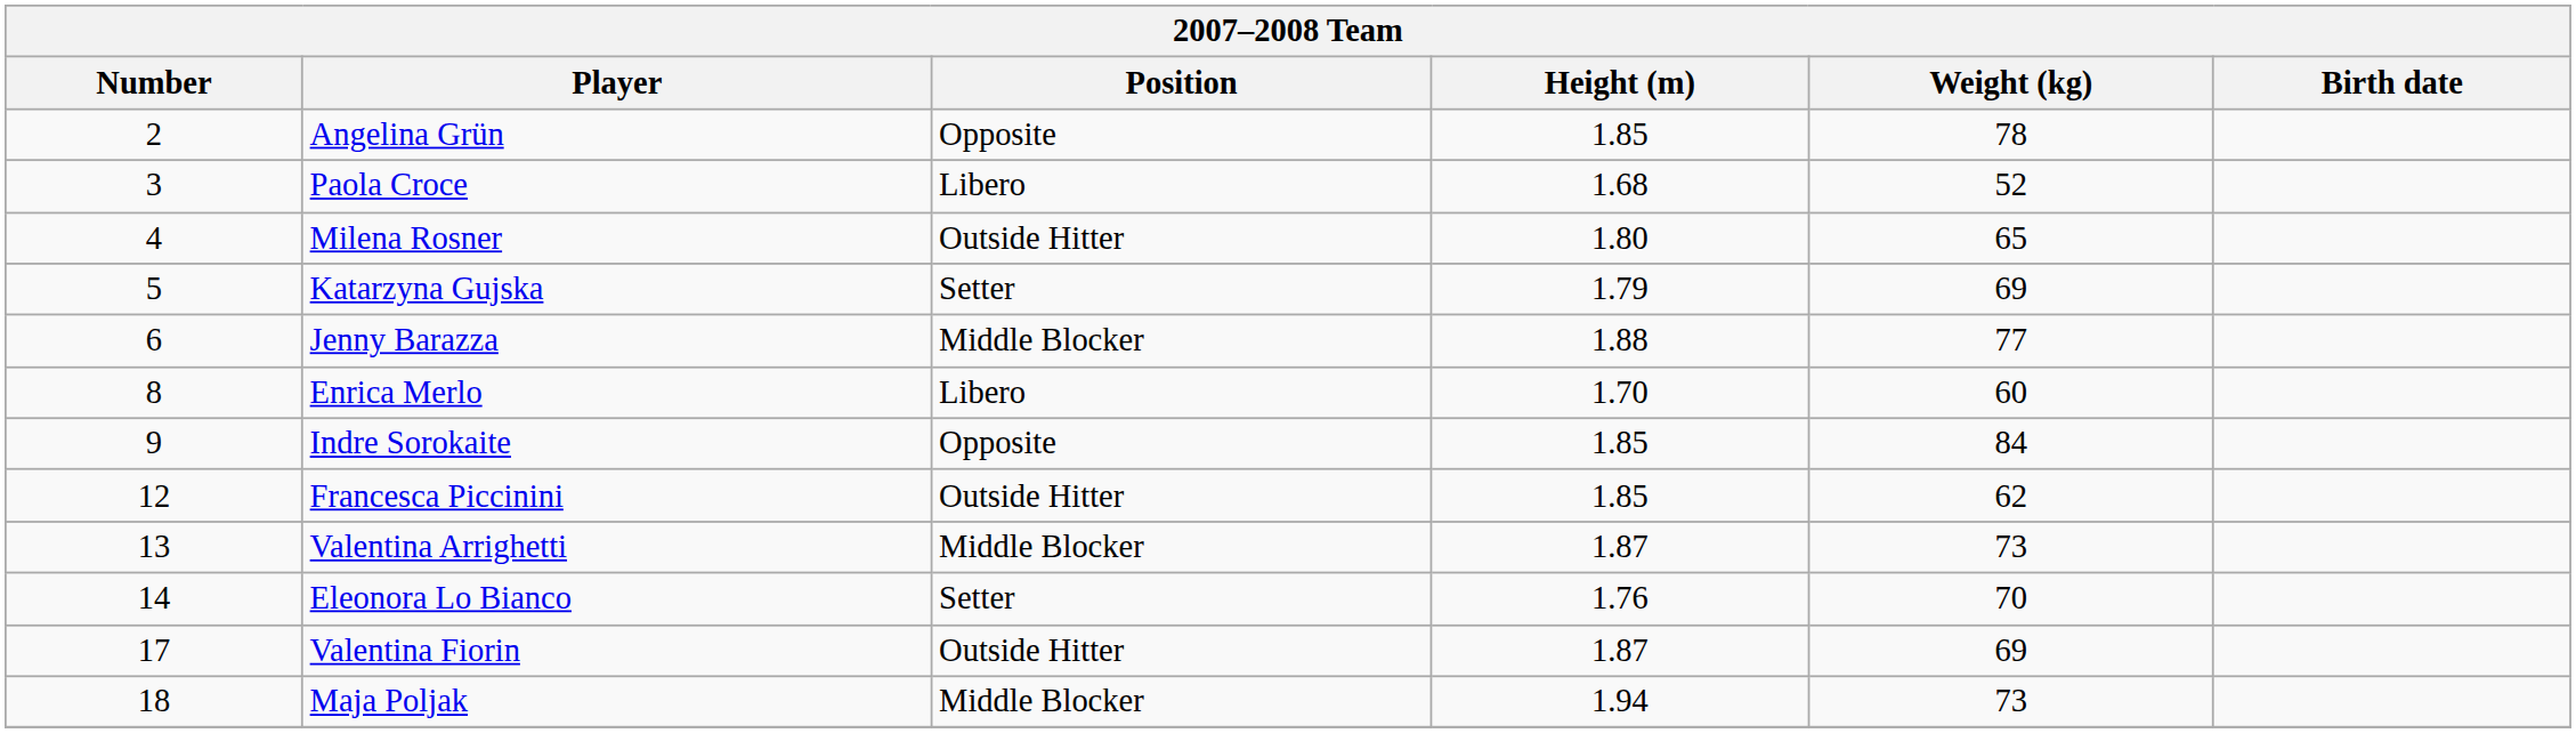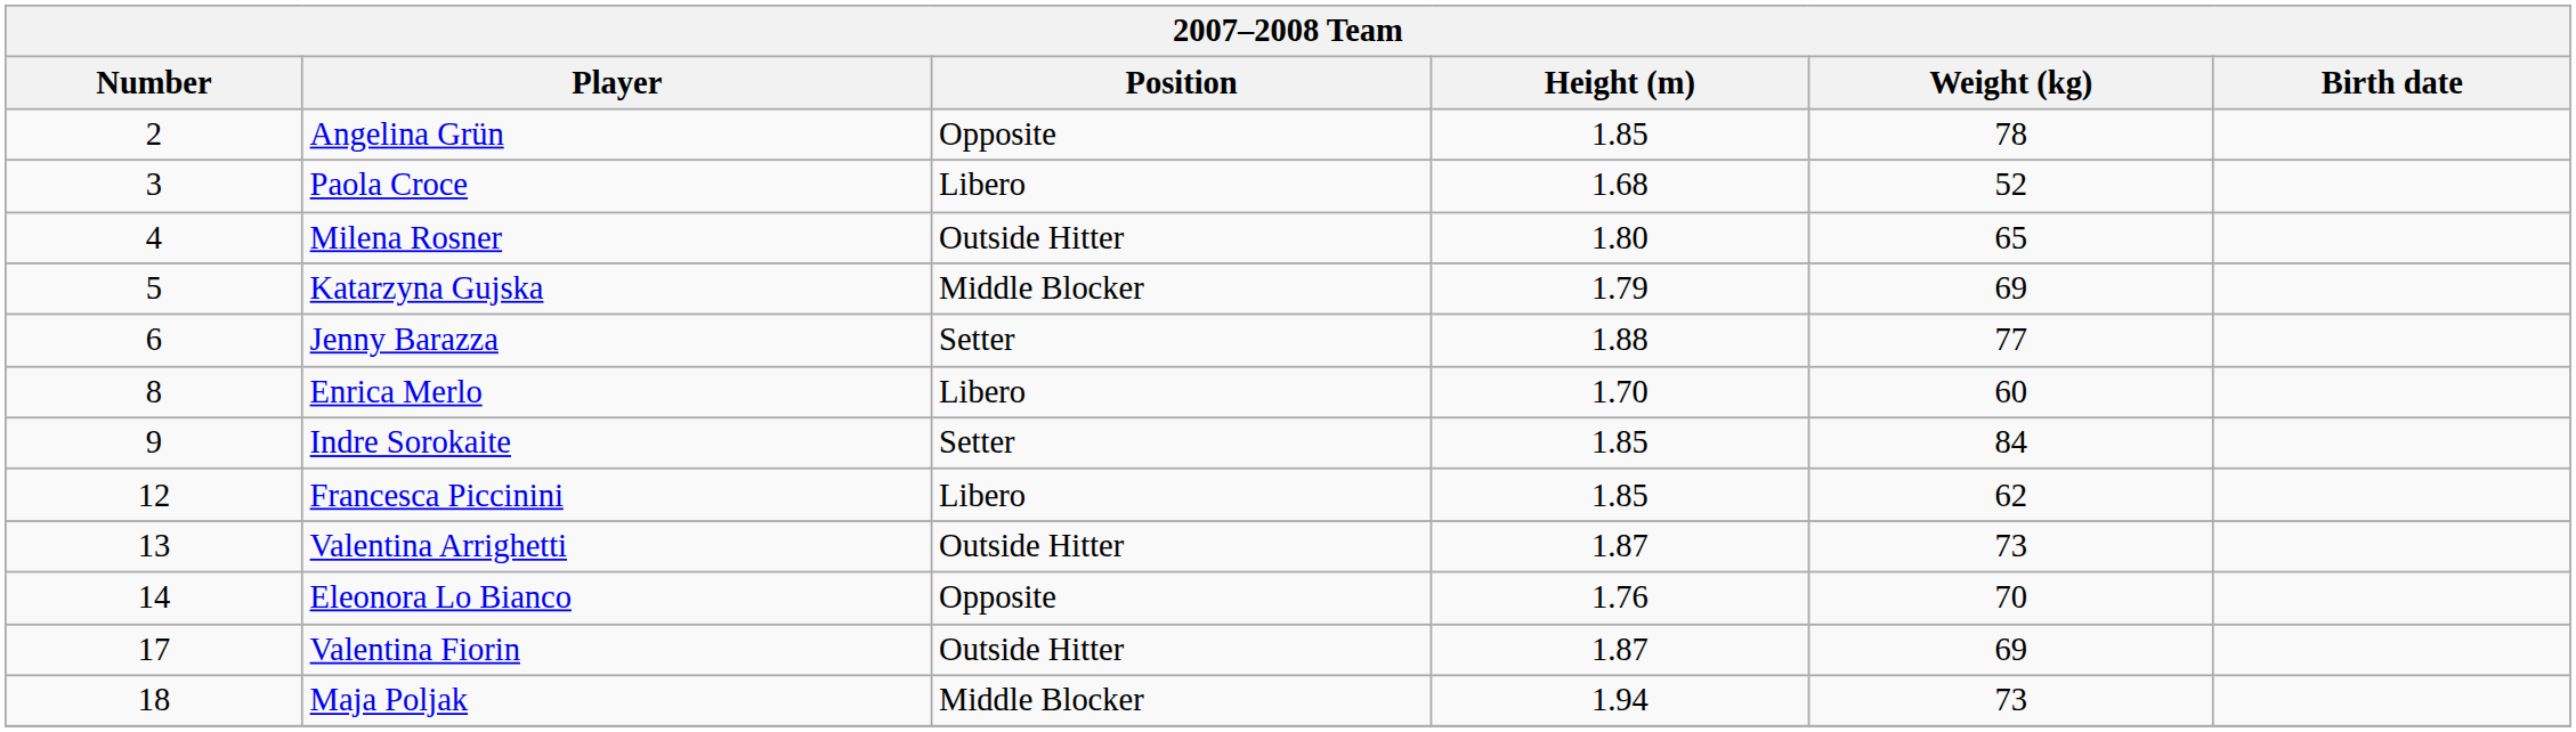Katarzyna Gujska | Position: Setter -> Middle Blocker
Jenny Barazza | Position: Middle Blocker -> Setter
Indre Sorokaite | Position: Opposite -> Setter
Francesca Piccinini | Position: Outside Hitter -> Libero
Valentina Arrighetti | Position: Middle Blocker -> Outside Hitter
Eleonora Lo Bianco | Position: Setter -> Opposite
